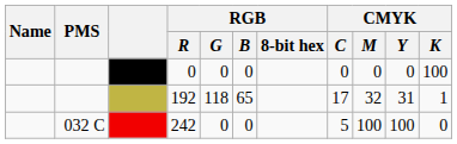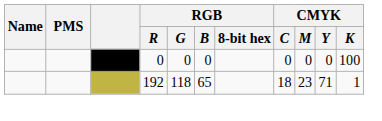192 | CMYK / C: 17 -> 18
192 | CMYK / M: 32 -> 23
192 | CMYK / Y: 31 -> 71
- row: 032 C | 242 | 0 | 0 | 5 | 100 | 100 | 0
